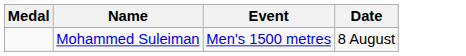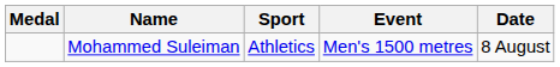+ column: Sport | Athletics
